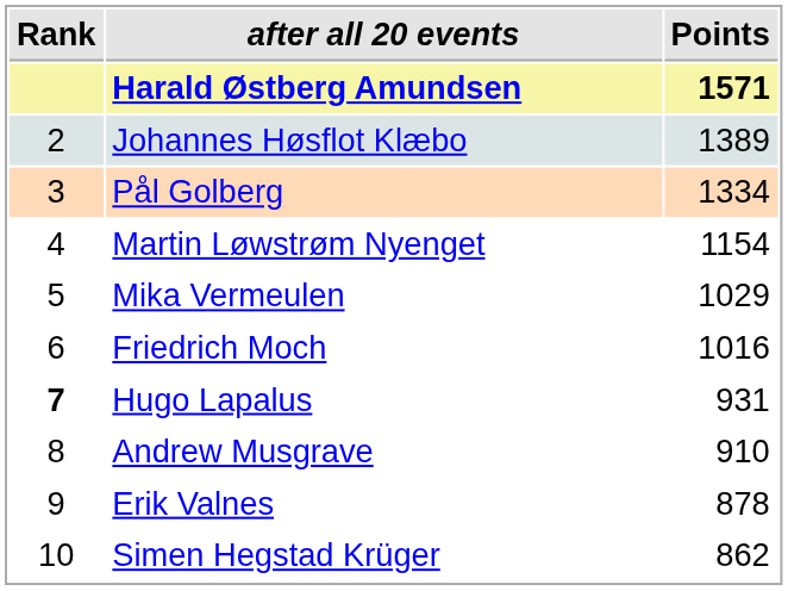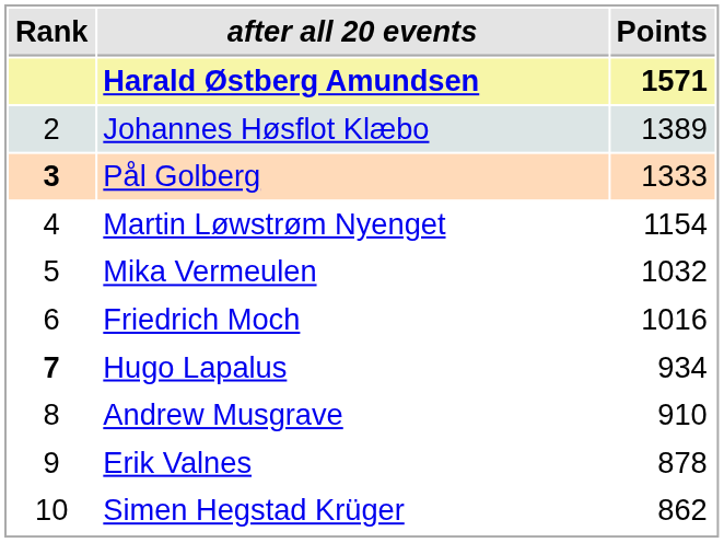Pål Golberg | Rank: normal -> bold
Pål Golberg | Points: 1334 -> 1333
Mika Vermeulen | Points: 1029 -> 1032
Hugo Lapalus | Points: 931 -> 934
